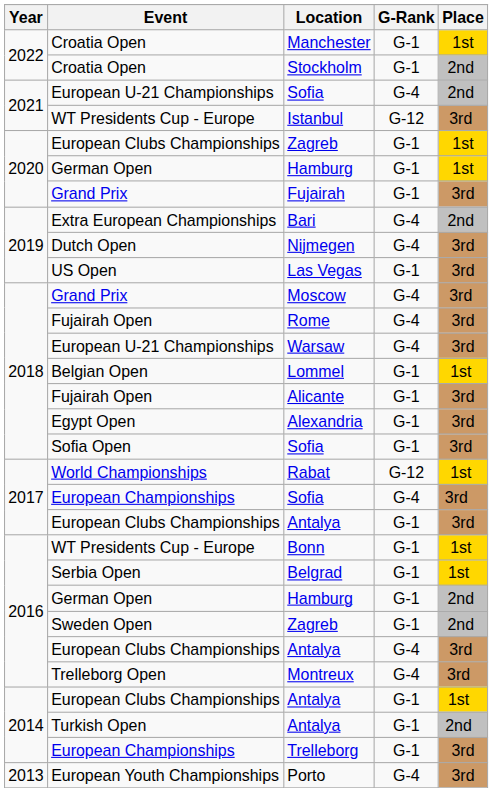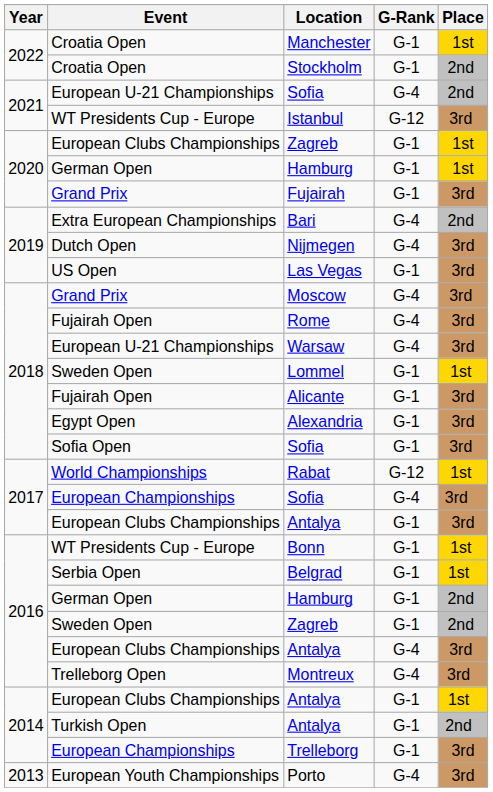Lommel | Event: Belgian Open -> Sweden Open
